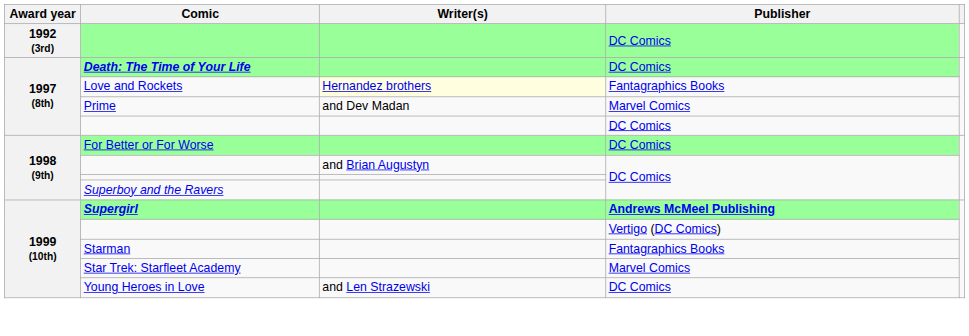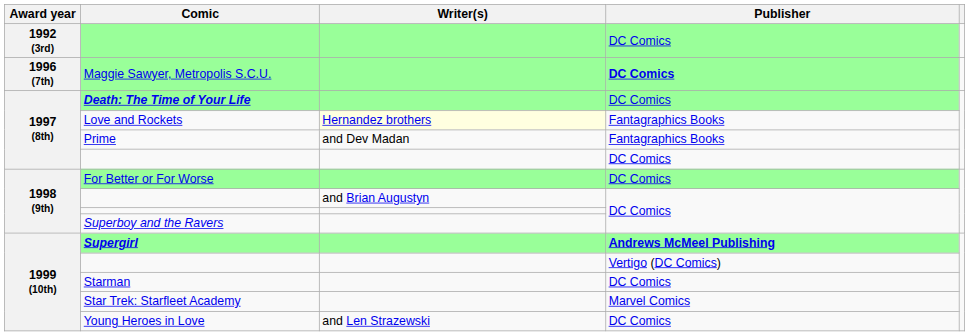+ row: 1996 (7th) | Maggie Sawyer, Metropolis S.C.U. | DC Comics
Prime | Publisher: Marvel Comics -> Fantagraphics Books
Starman | Publisher: Fantagraphics Books -> DC Comics
